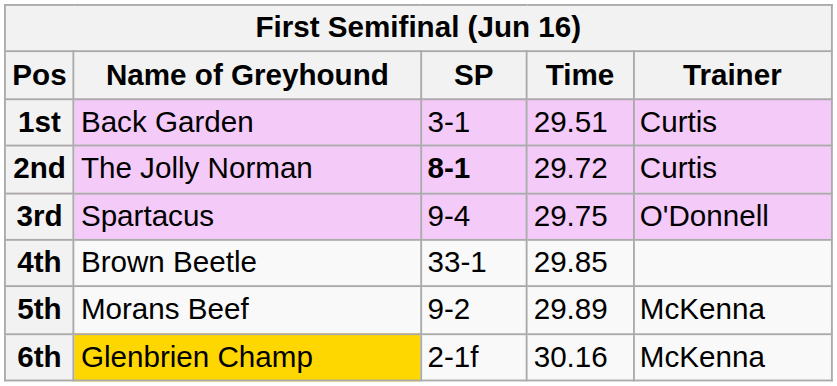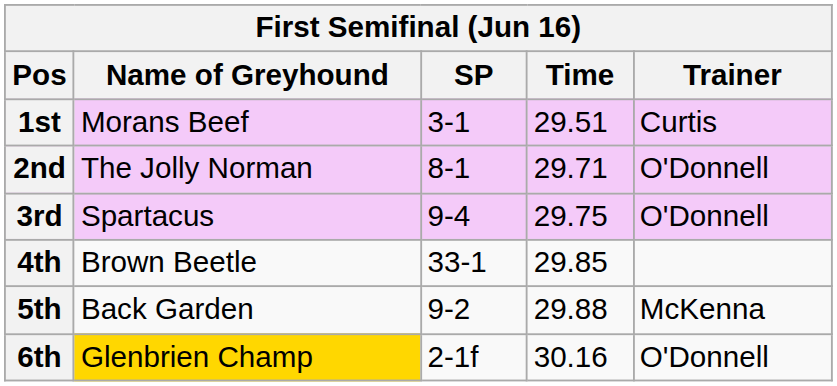1st | Name of Greyhound: Back Garden -> Morans Beef
2nd | SP: bold -> normal
2nd | Time: 29.72 -> 29.71
2nd | Trainer: Curtis -> O'Donnell
5th | Name of Greyhound: Morans Beef -> Back Garden
5th | Time: 29.89 -> 29.88
6th | Trainer: McKenna -> O'Donnell
